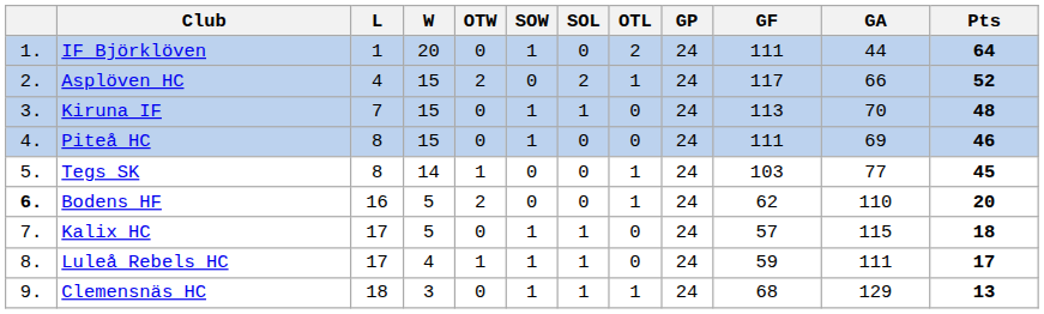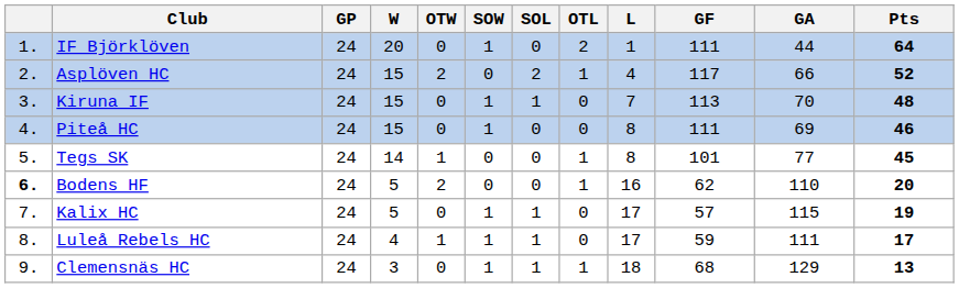columns swapped: GP <-> L
Tegs SK | GF: 103 -> 101
Kalix HC | Pts: 18 -> 19
